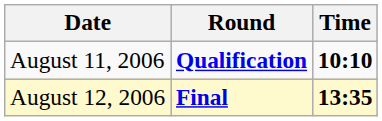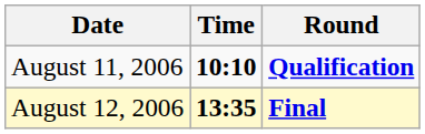columns swapped: Time <-> Round
